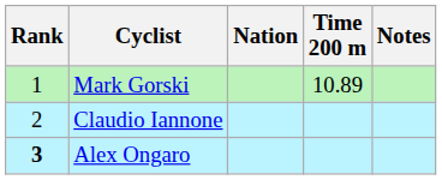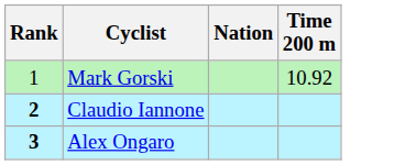- column: Notes
Mark Gorski | Time 200 m: 10.89 -> 10.92
Claudio Iannone | Rank: normal -> bold
